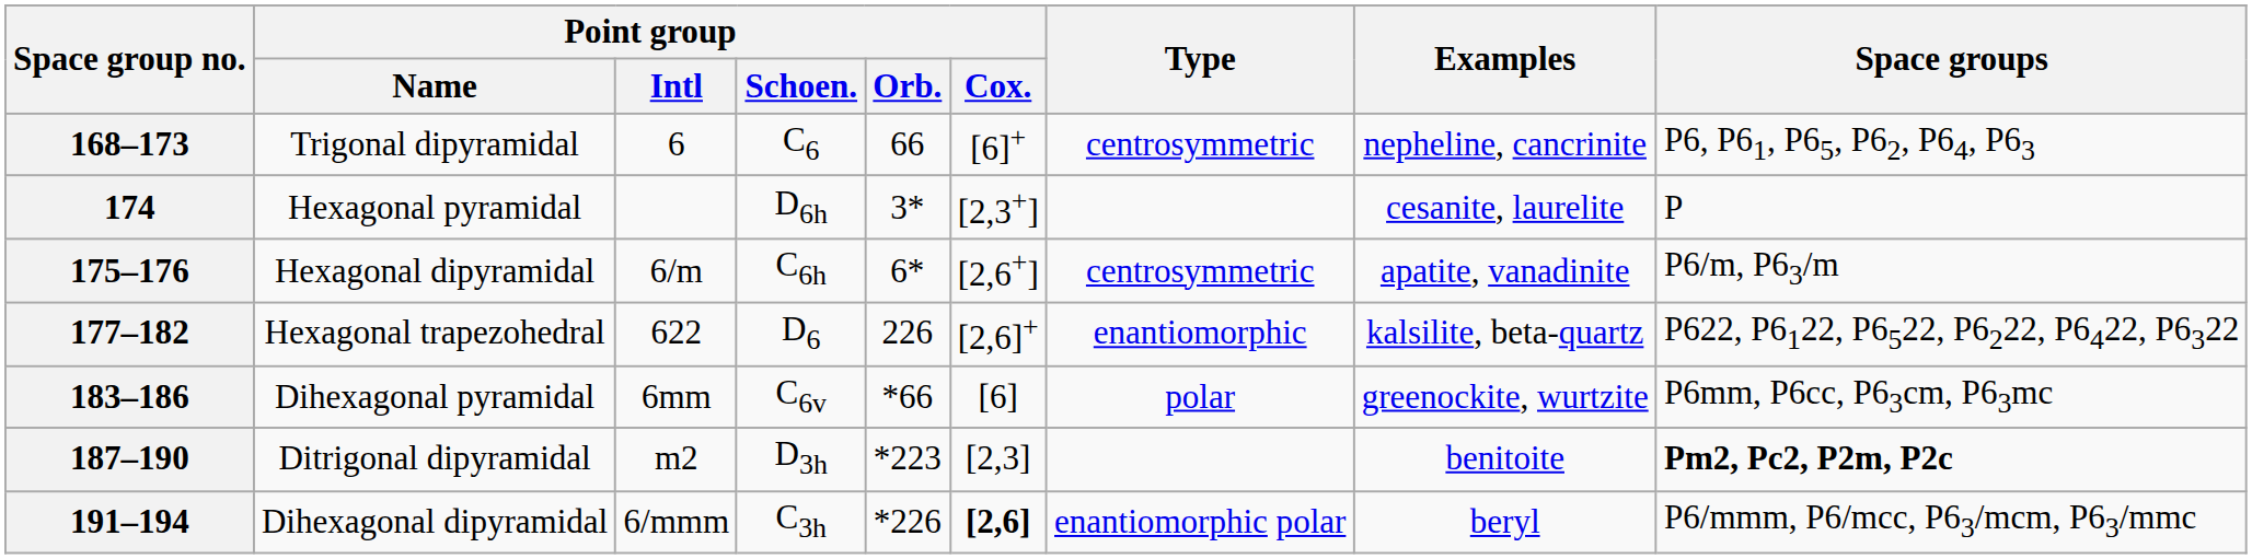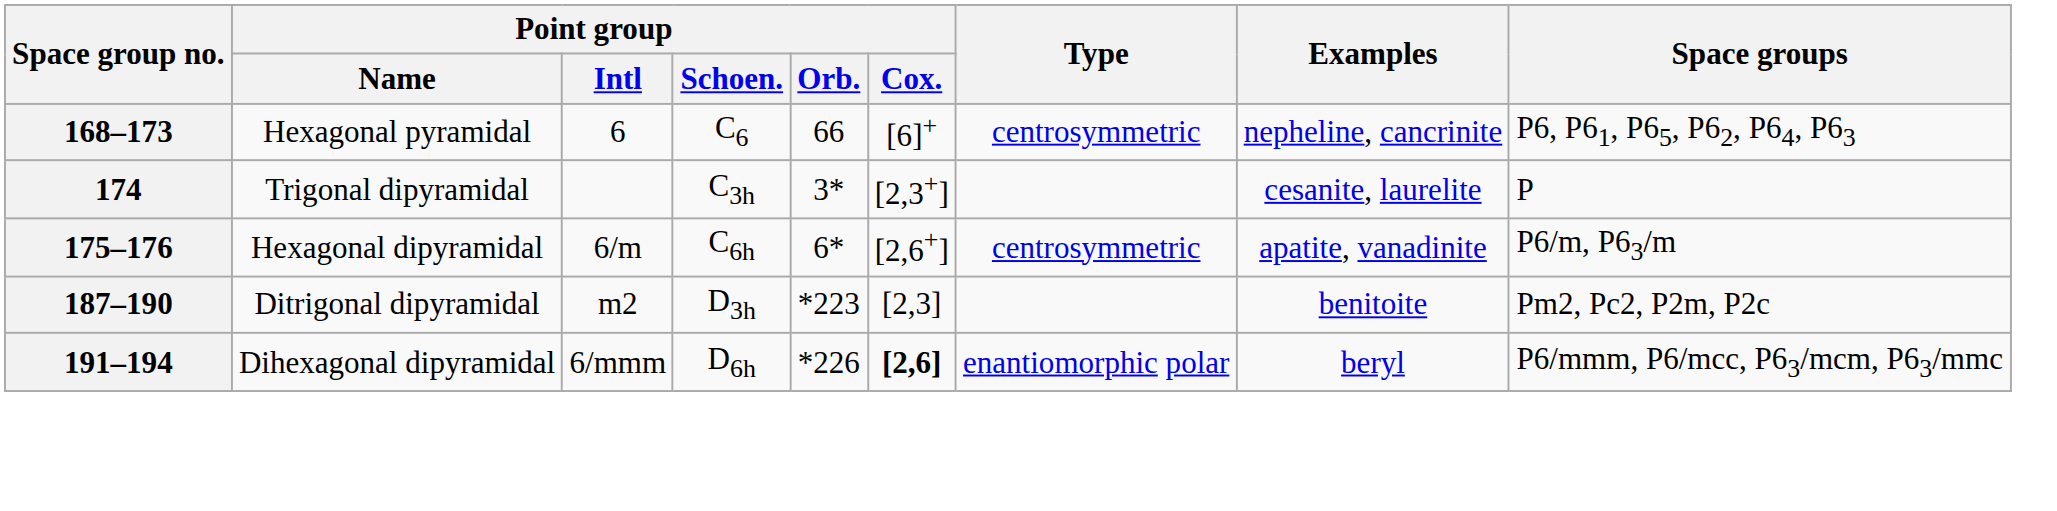168–173 | Point group / Name: Trigonal dipyramidal -> Hexagonal pyramidal
174 | Point group / Name: Hexagonal pyramidal -> Trigonal dipyramidal
174 | Point group / Schoen.: D6h -> C3h
- row: 177–182 | Hexagonal trapezohedral | 622 | D6 | 226 | [2,6]+ | enantiomorphic | kalsilite, beta-quartz | P622, P6122, P6522, P6222, P6422, P6322
- row: 183–186 | Dihexagonal pyramidal | 6mm | C6v | *66 | [6] | polar | greenockite, wurtzite | P6mm, P6cc, P63cm, P63mc
187–190 | Space groups: bold -> normal
191–194 | Point group / Schoen.: C3h -> D6h
